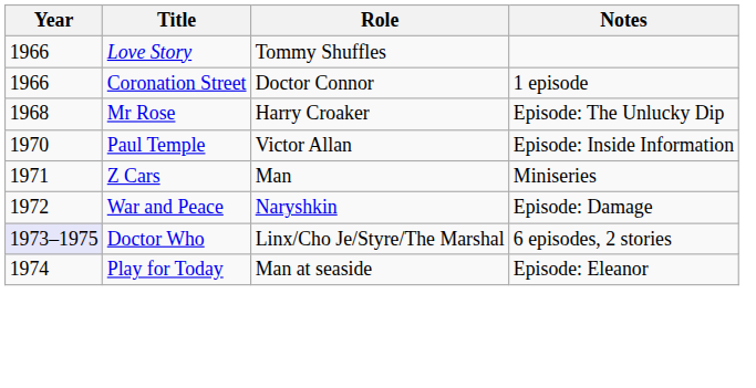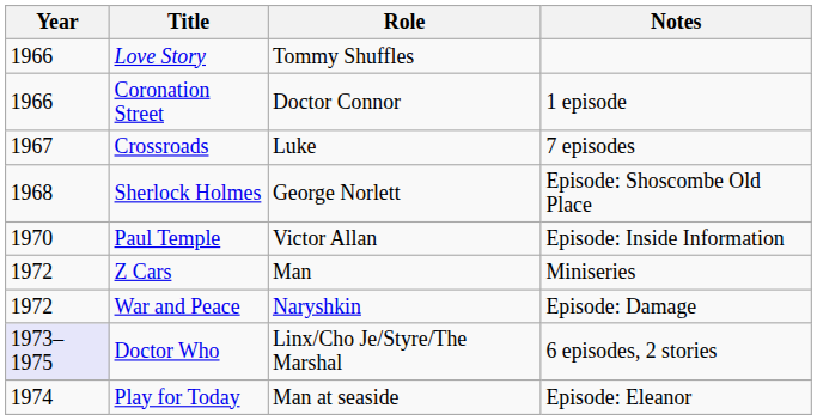+ row: 1967 | Crossroads | Luke | 7 episodes
- row: 1968 | Mr Rose | Harry Croaker | Episode: The Unlucky Dip
+ row: 1968 | Sherlock Holmes | George Norlett | Episode: Shoscombe Old Place
Z Cars | Year: 1971 -> 1972
